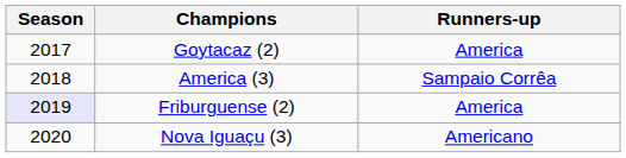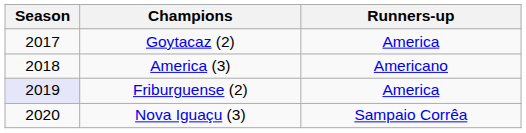America (3) | Runners-up: Sampaio Corrêa -> Americano
Nova Iguaçu (3) | Runners-up: Americano -> Sampaio Corrêa
